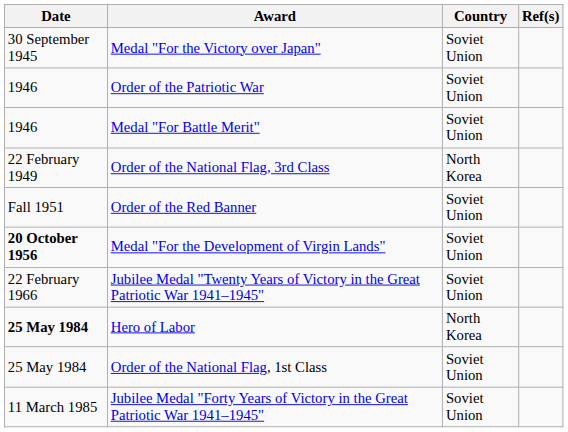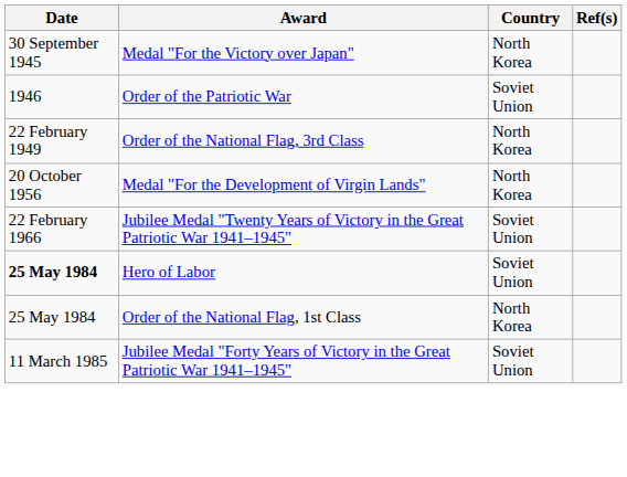Medal "For the Victory over Japan" | Country: Soviet Union -> North Korea
- row: 1946 | Medal "For Battle Merit" | Soviet Union
- row: Fall 1951 | Order of the Red Banner | Soviet Union
Medal "For the Development of Virgin Lands" | Date: bold -> normal
Medal "For the Development of Virgin Lands" | Country: Soviet Union -> North Korea
Hero of Labor | Country: North Korea -> Soviet Union
Order of the National Flag, 1st Class | Country: Soviet Union -> North Korea
